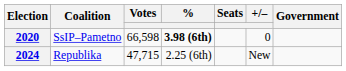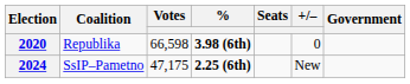2020 | Coalition: SsIP–Pametno -> Republika
2024 | Coalition: Republika -> SsIP–Pametno
2024 | Votes: 47,715 -> 47,175
2024 | %: normal -> bold
